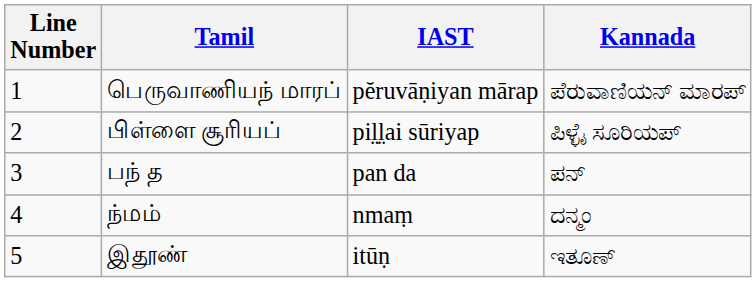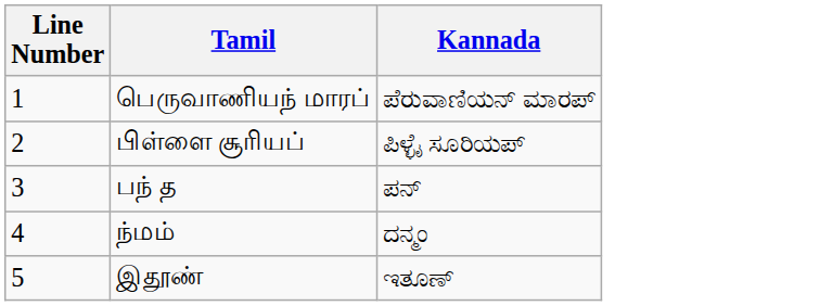- column: IAST | pĕruvāṇiyan mārap | pil̤l̤ai sūriyap | pan da | nmaṃ | itūṇ
